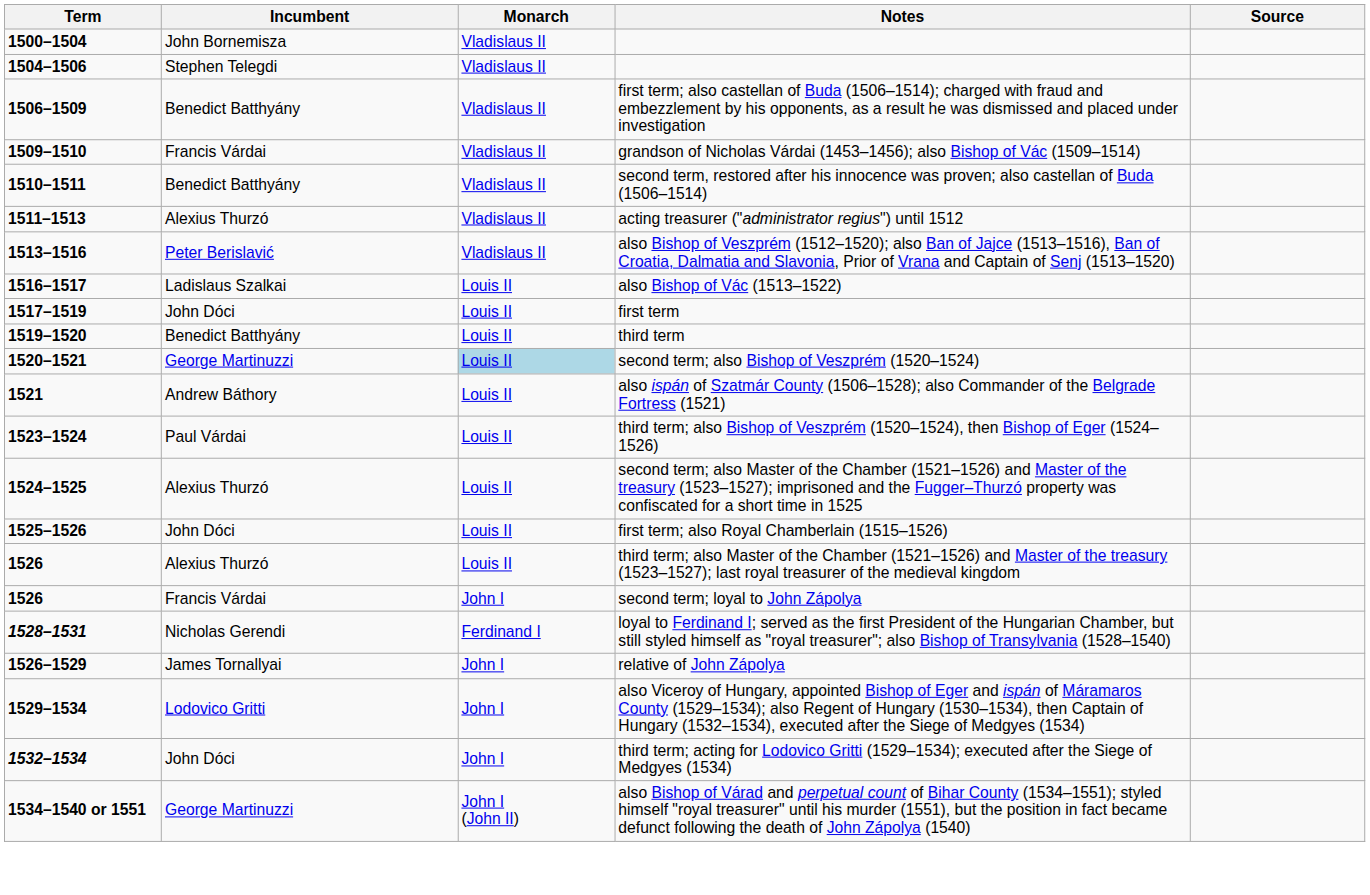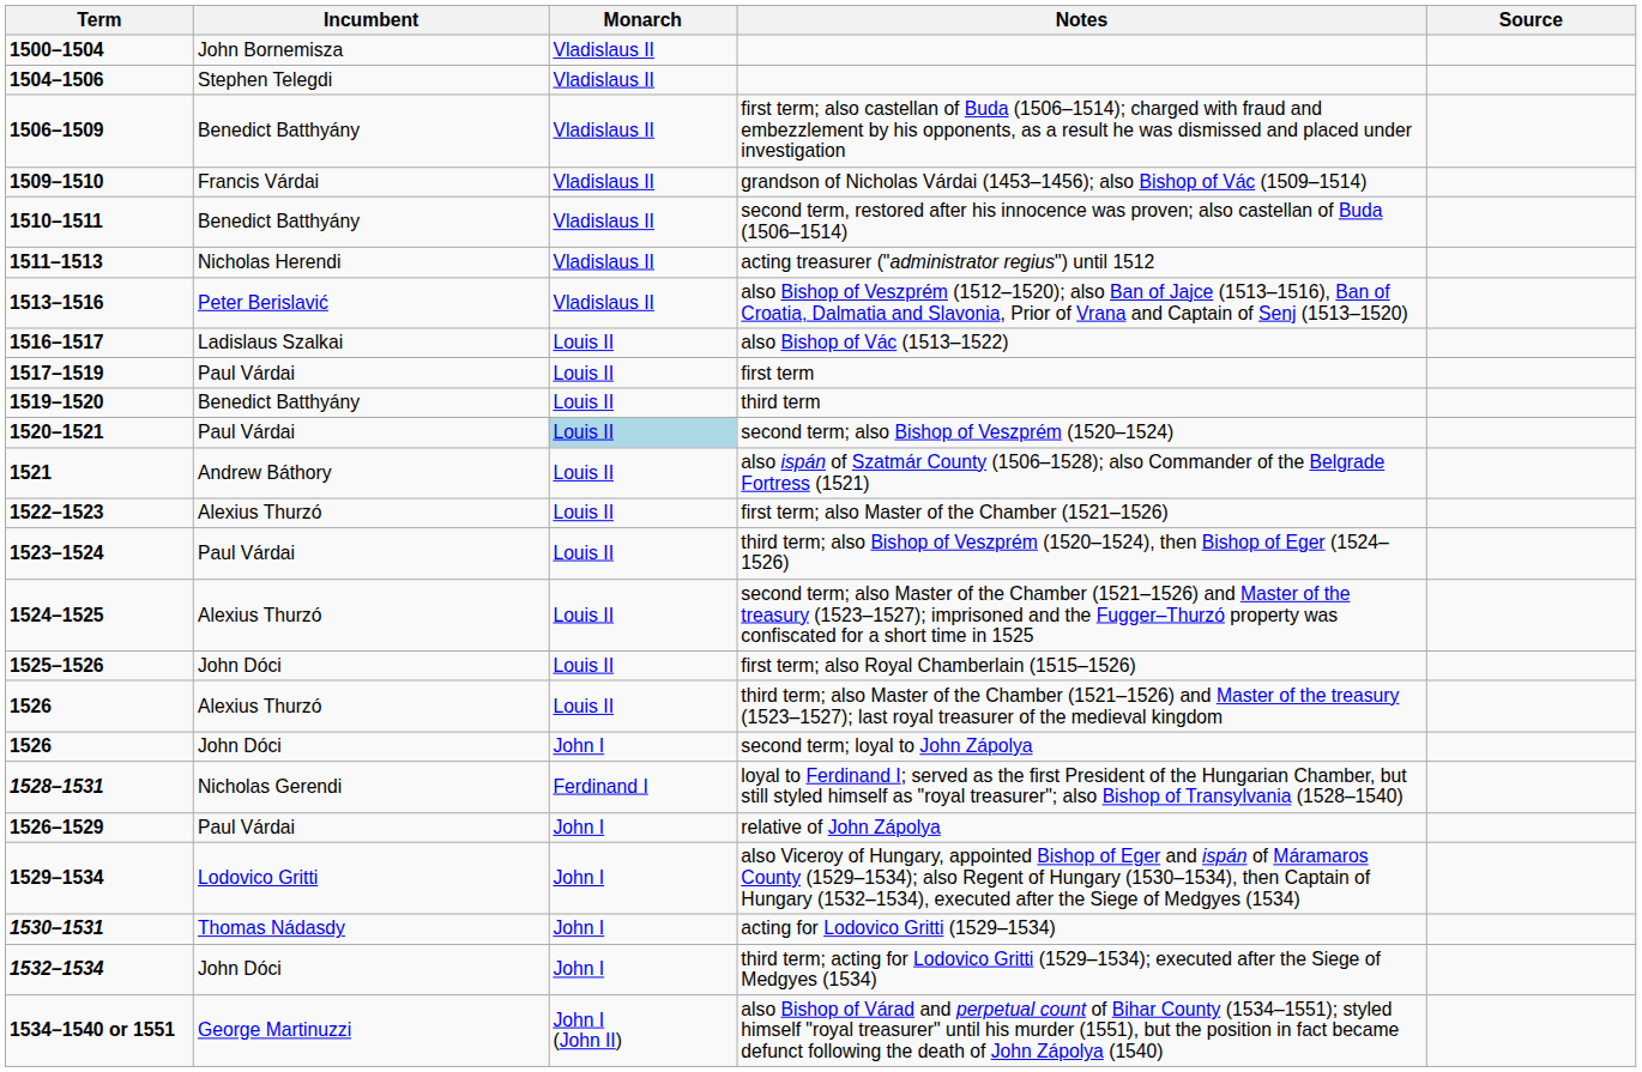acting treasurer ("administrator regius") until 1512 | Incumbent: Alexius Thurzó -> Nicholas Herendi
first term | Incumbent: John Dóci -> Paul Várdai
second term; also Bishop of Veszprém (1520–1524) | Incumbent: George Martinuzzi -> Paul Várdai
+ row: 1522–1523 | Alexius Thurzó | Louis II | first term; also Master of the Chamber (1521–1526)
second term; loyal to John Zápolya | Incumbent: Francis Várdai -> John Dóci
relative of John Zápolya | Incumbent: James Tornallyai -> Paul Várdai
+ row: 1530–1531 | Thomas Nádasdy | John I | acting for Lodovico Gritti (1529–1534)
